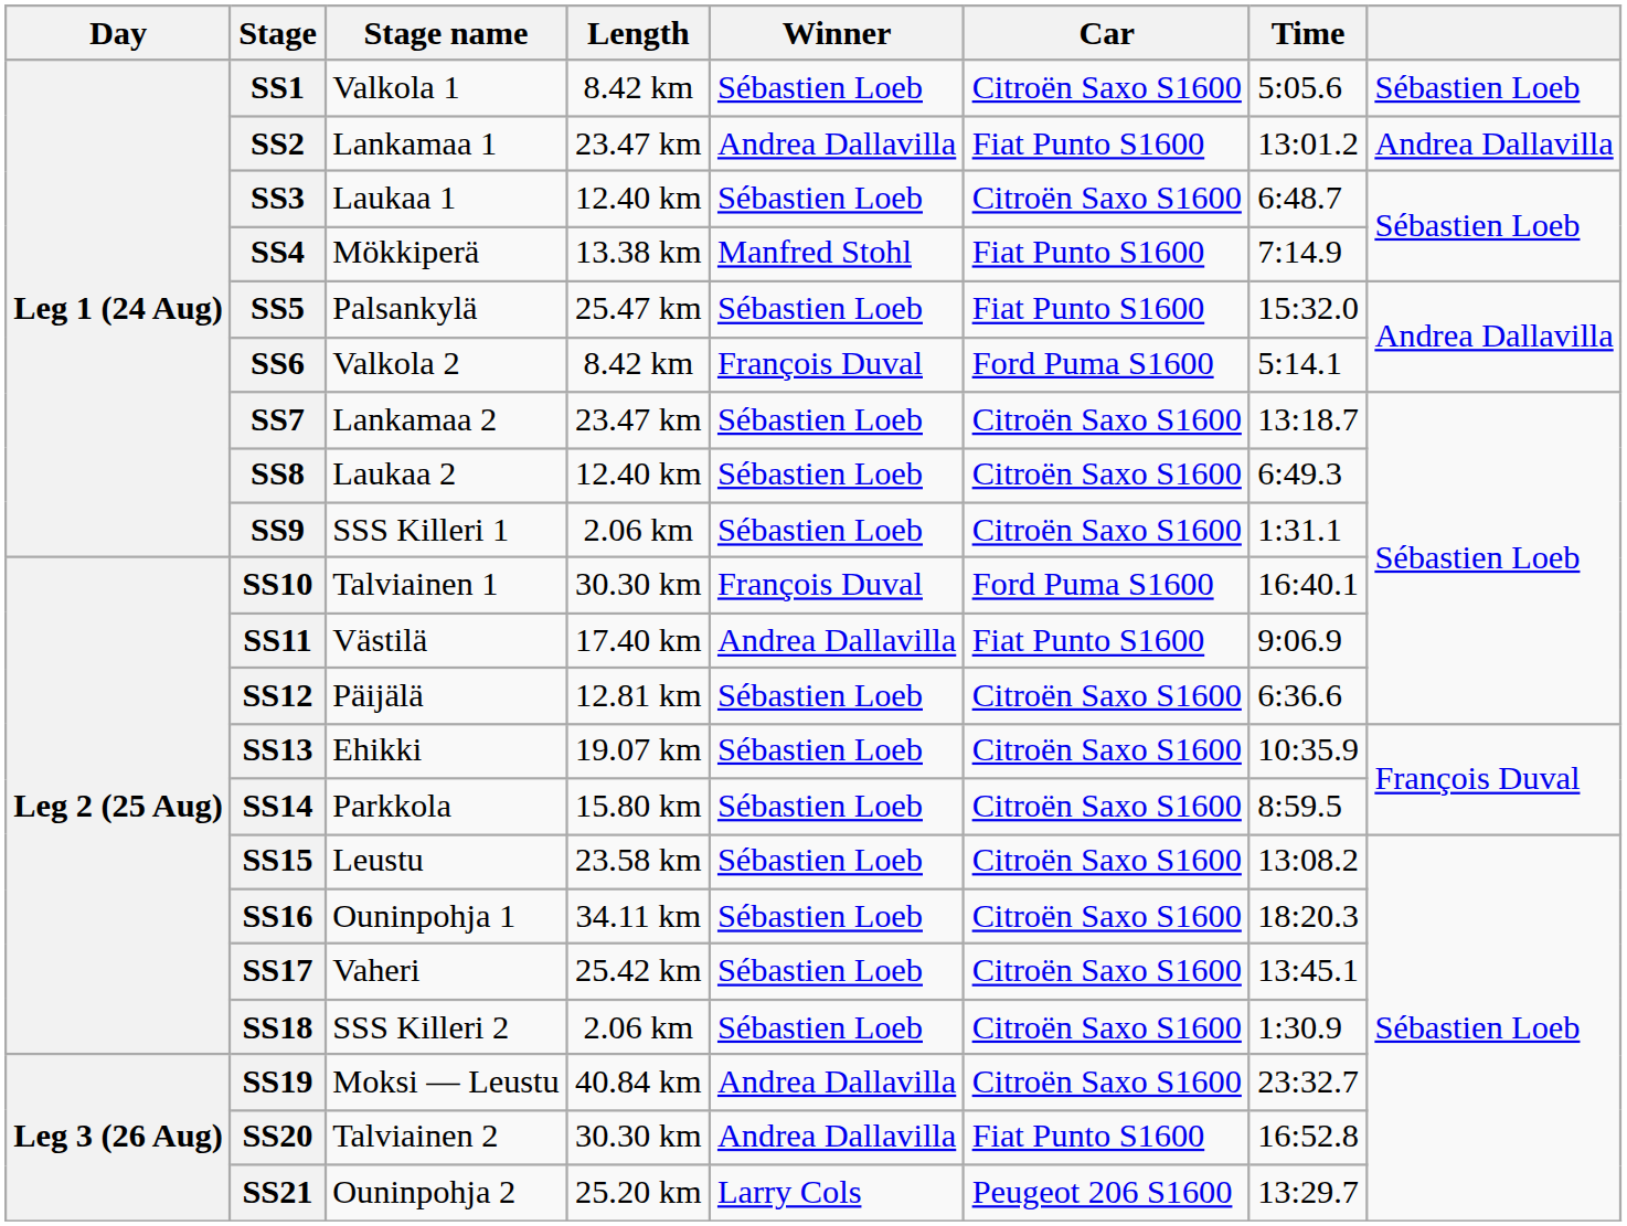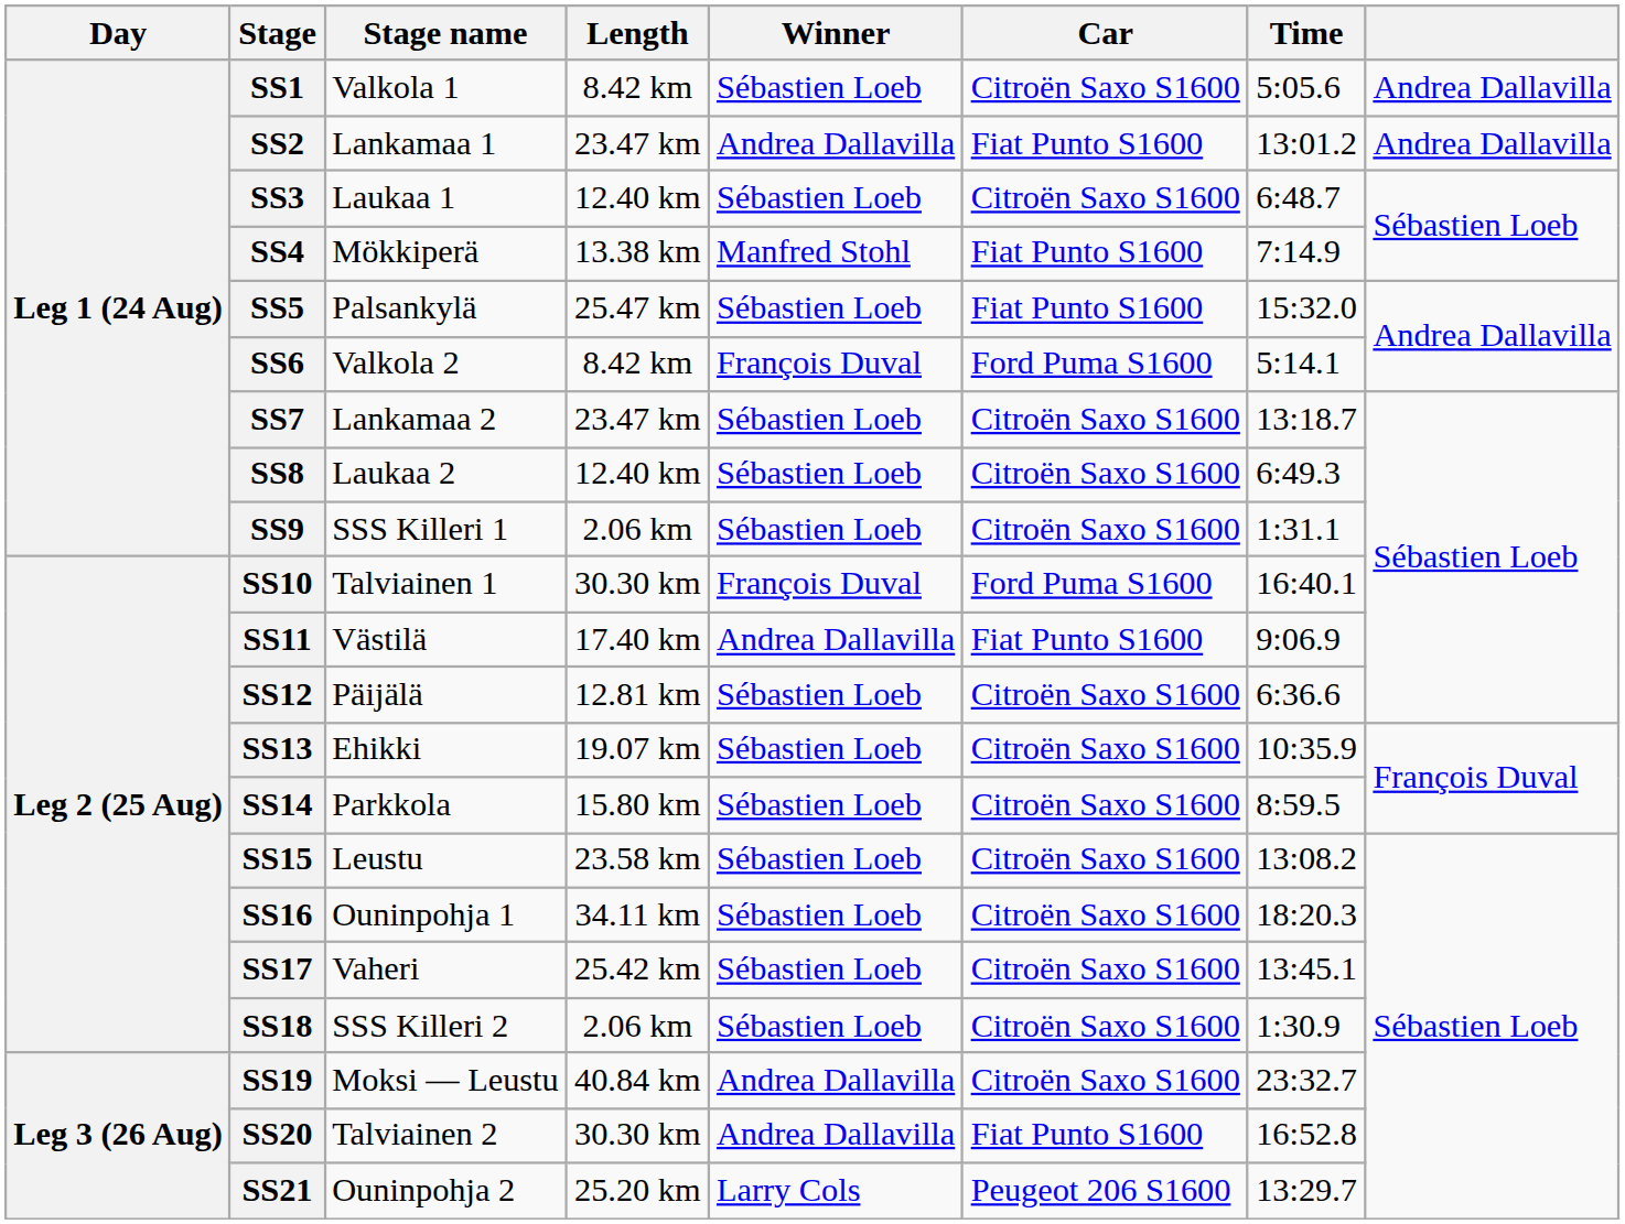SS1 | column 8: Sébastien Loeb -> Andrea Dallavilla
